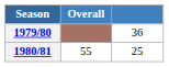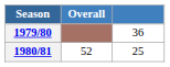1980/81 | Overall: 55 -> 52
